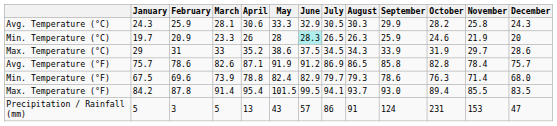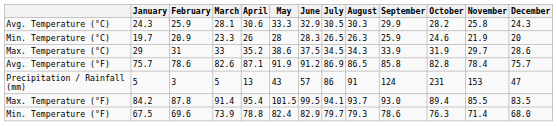Min. Temperature (°C) | June: paleturquoise background -> no background
rows swapped: Min. Temperature (°F) <-> Precipitation / Rainfall (mm)
